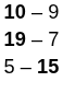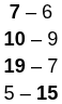+ row: 7 – 6
